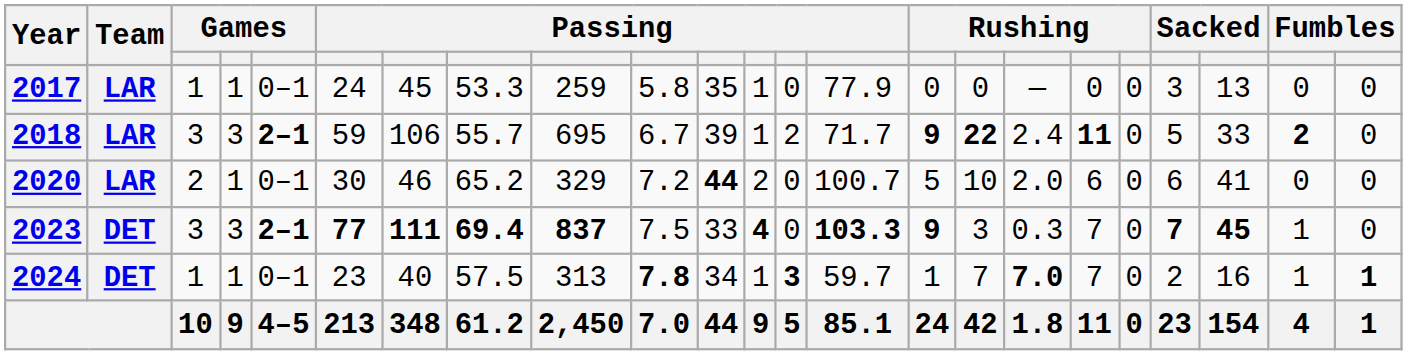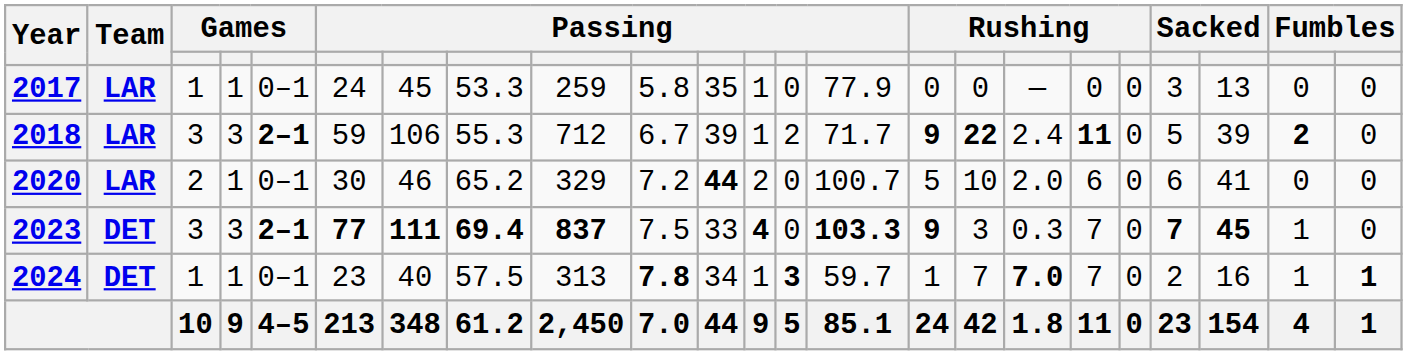2018 | column 8: 55.7 -> 55.3
2018 | column 9: 695 -> 712
2018 | column 21: 33 -> 39
